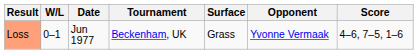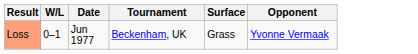- column: Score | 4–6, 7–5, 1–6
